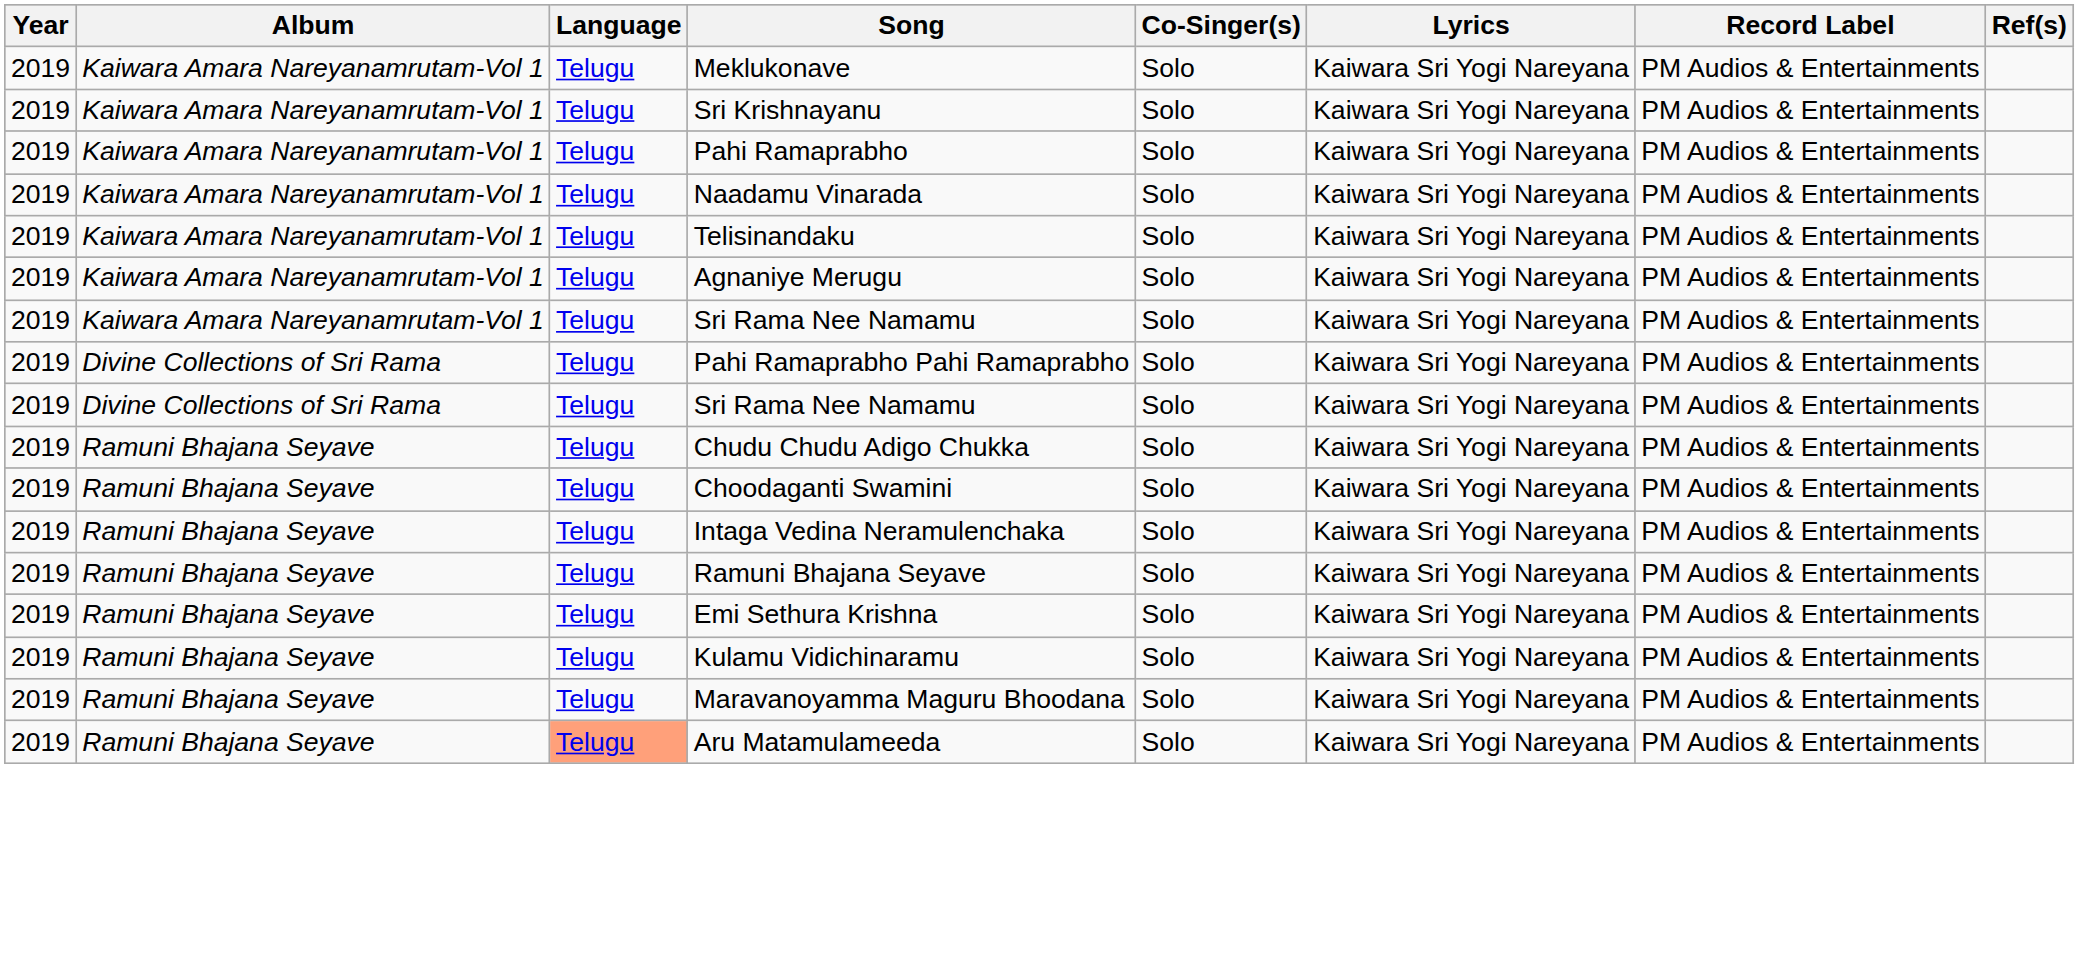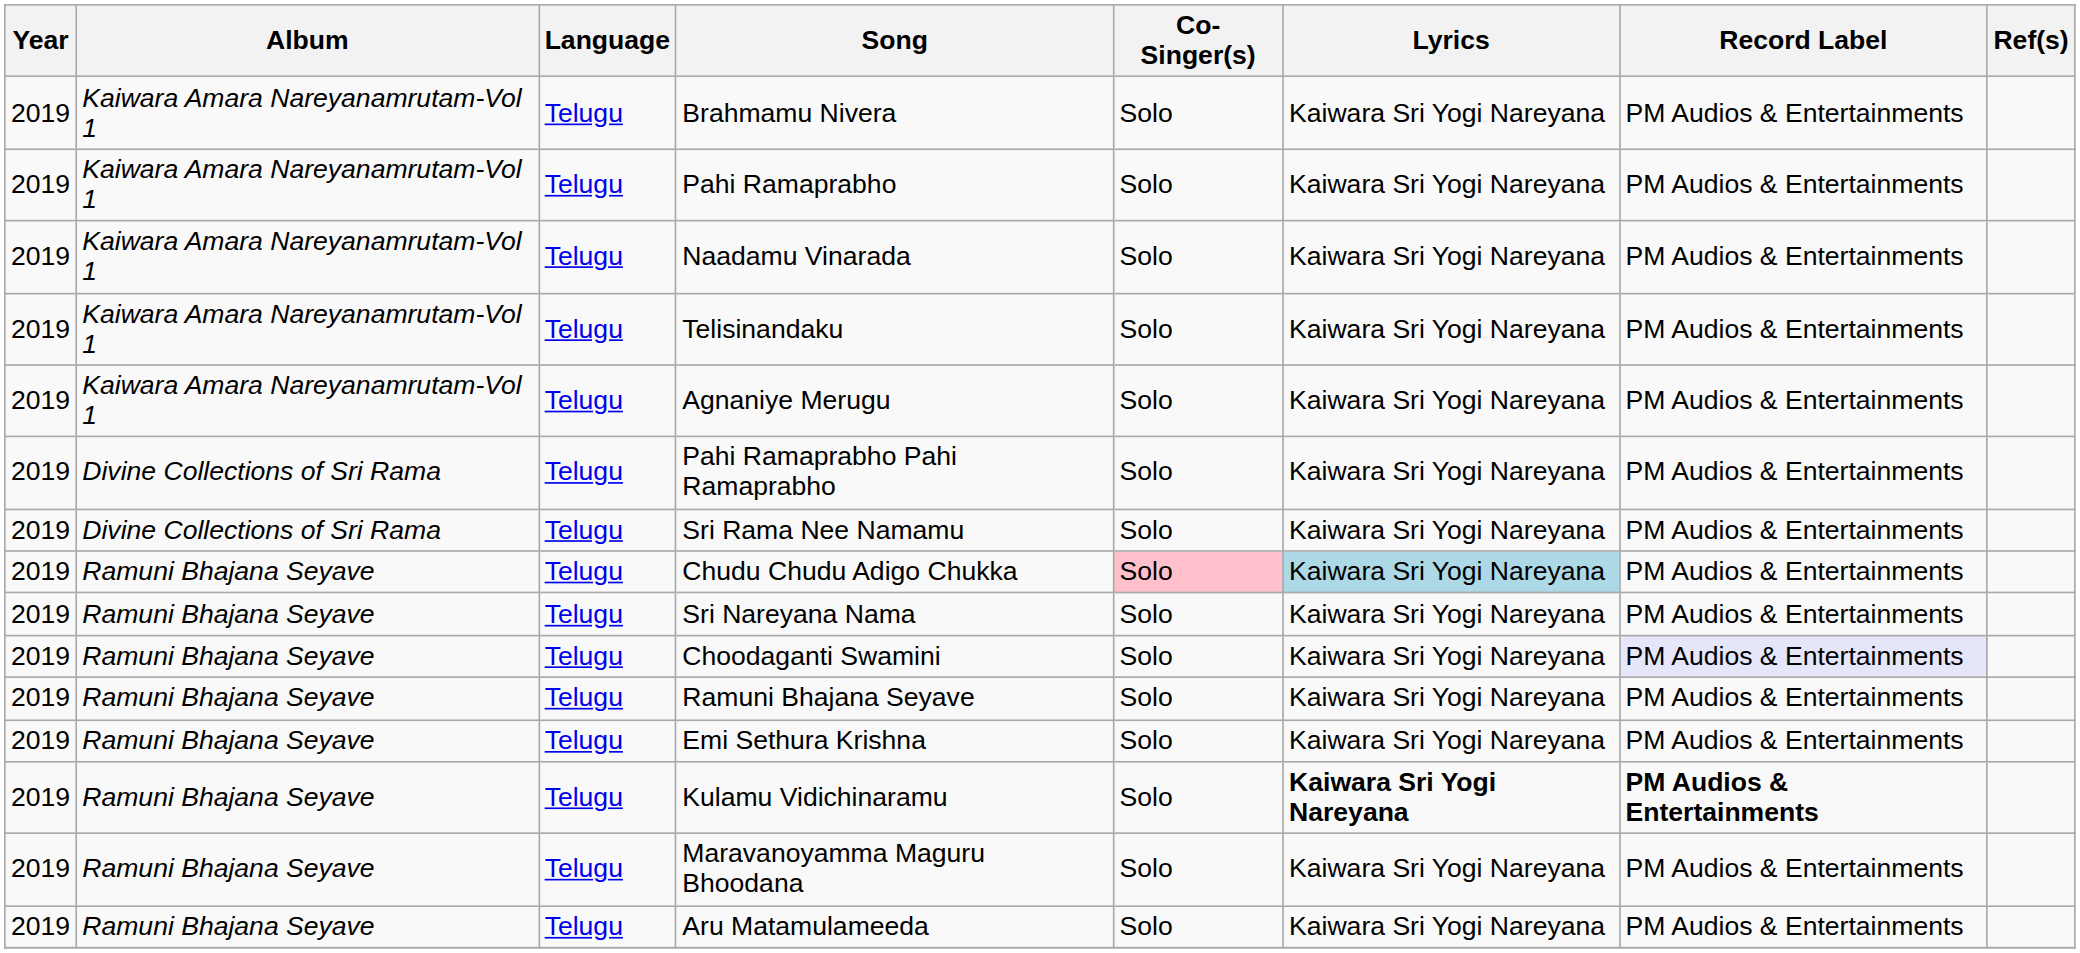- row: 2019 | Kaiwara Amara Nareyanamrutam-Vol 1 | Telugu | Meklukonave | Solo | Kaiwara Sri Yogi Nareyana | PM Audios & Entertainments
- row: 2019 | Kaiwara Amara Nareyanamrutam-Vol 1 | Telugu | Sri Krishnayanu | Solo | Kaiwara Sri Yogi Nareyana | PM Audios & Entertainments
+ row: 2019 | Kaiwara Amara Nareyanamrutam-Vol 1 | Telugu | Brahmamu Nivera | Solo | Kaiwara Sri Yogi Nareyana | PM Audios & Entertainments
- row: 2019 | Kaiwara Amara Nareyanamrutam-Vol 1 | Telugu | Sri Rama Nee Namamu | Solo | Kaiwara Sri Yogi Nareyana | PM Audios & Entertainments
Chudu Chudu Adigo Chukka | Co-Singer(s): no background -> pink background
Chudu Chudu Adigo Chukka | Lyrics: no background -> lightblue background
+ row: 2019 | Ramuni Bhajana Seyave | Telugu | Sri Nareyana Nama | Solo | Kaiwara Sri Yogi Nareyana | PM Audios & Entertainments
Choodaganti Swamini | Record Label: no background -> lavender background
- row: 2019 | Ramuni Bhajana Seyave | Telugu | Intaga Vedina Neramulenchaka | Solo | Kaiwara Sri Yogi Nareyana | PM Audios & Entertainments
Kulamu Vidichinaramu | Lyrics: normal -> bold
Kulamu Vidichinaramu | Record Label: normal -> bold
Aru Matamulameeda | Language: lightsalmon background -> no background
